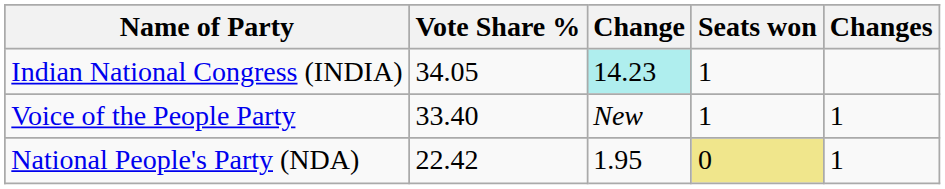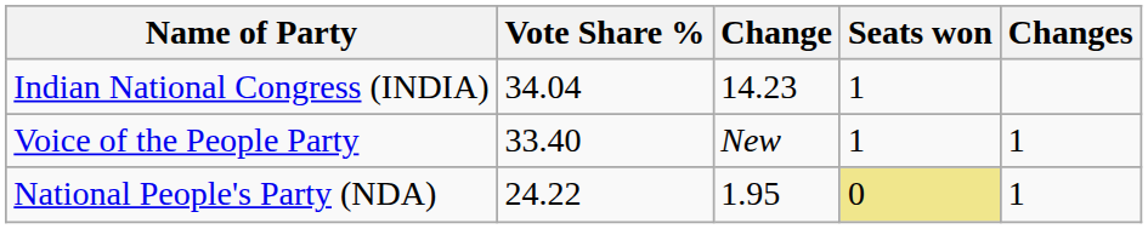Indian National Congress (INDIA) | Vote Share %: 34.05 -> 34.04
Indian National Congress (INDIA) | Change: paleturquoise background -> no background
National People's Party (NDA) | Vote Share %: 22.42 -> 24.22
